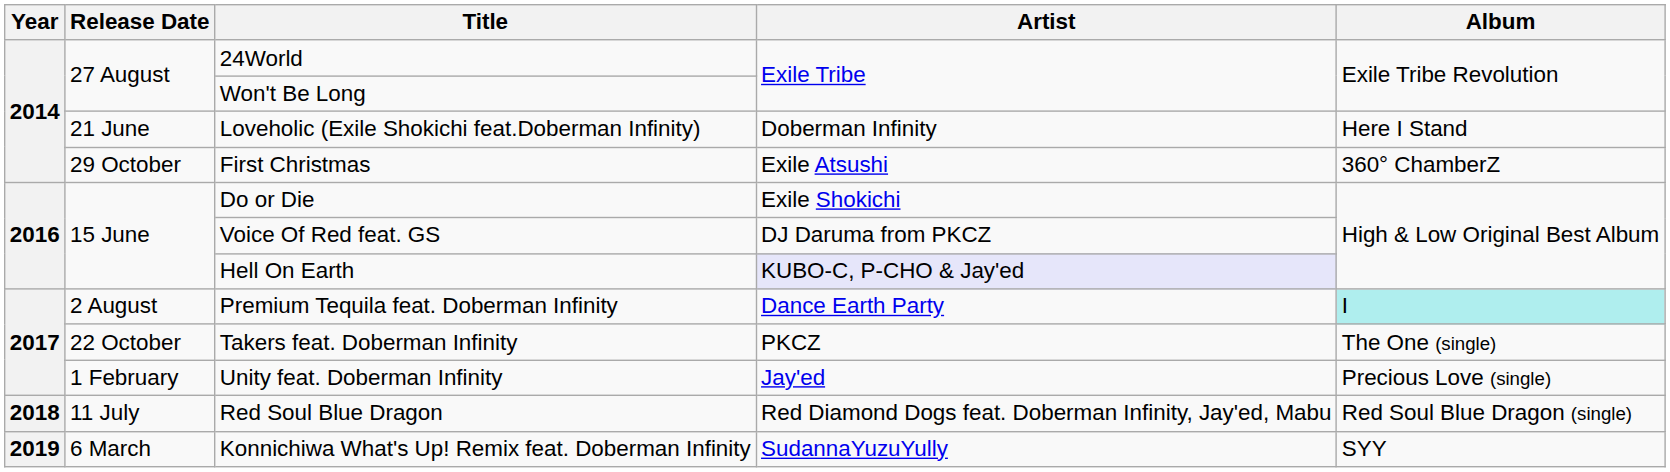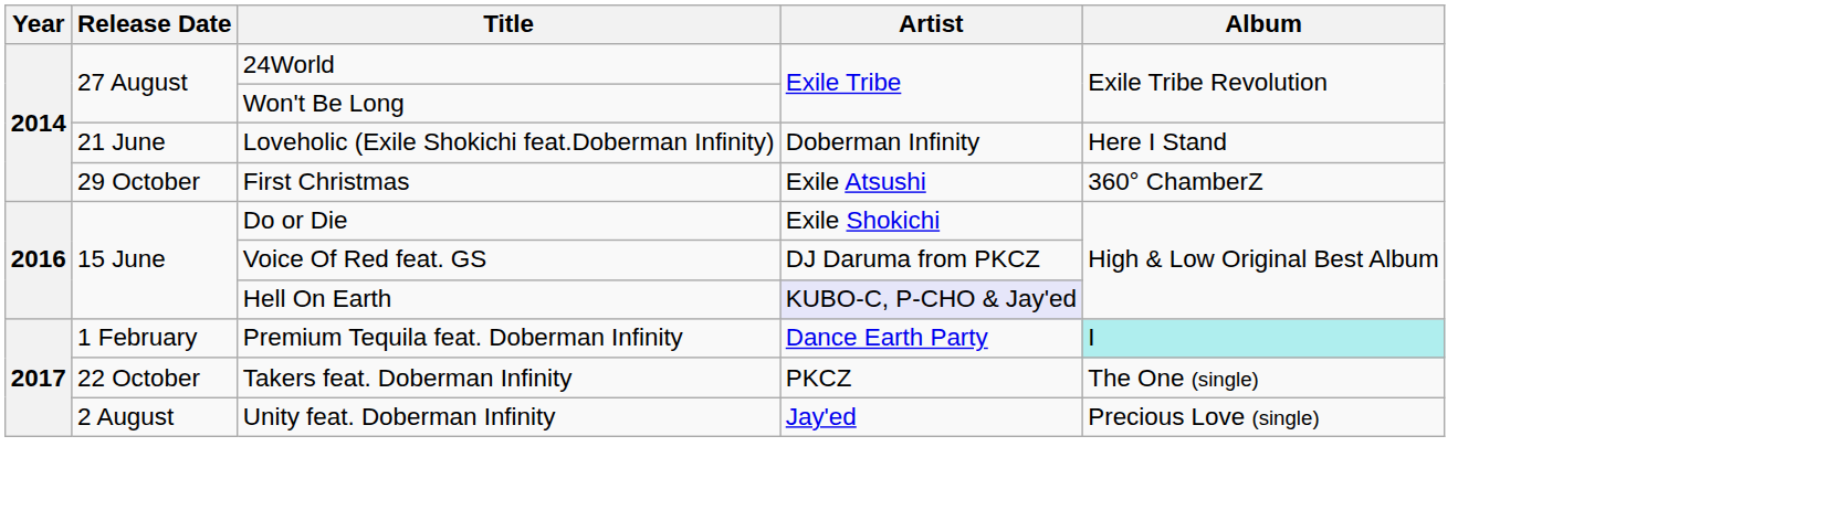Premium Tequila feat. Doberman Infinity | Release Date: 2 August -> 1 February
Unity feat. Doberman Infinity | Release Date: 1 February -> 2 August
- row: 2018 | 11 July | Red Soul Blue Dragon | Red Diamond Dogs feat. Doberman Infinity, Jay'ed, Mabu | Red Soul Blue Dragon (single)
- row: 2019 | 6 March | Konnichiwa What's Up! Remix feat. Doberman Infinity | SudannaYuzuYully | SYY
